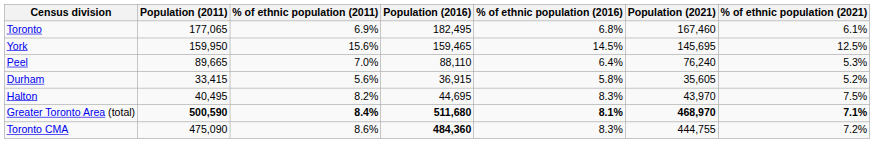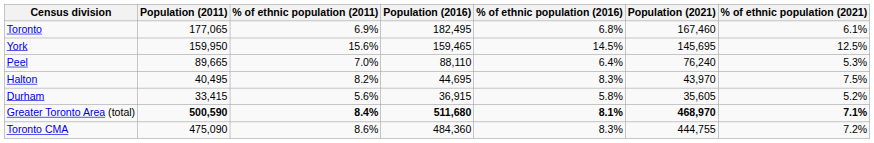rows swapped: Halton <-> Durham
Toronto CMA | Population (2016): bold -> normal
